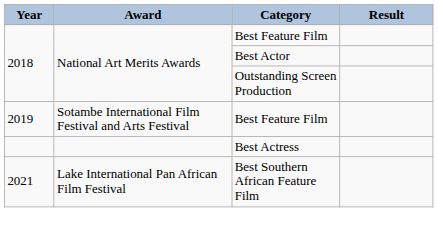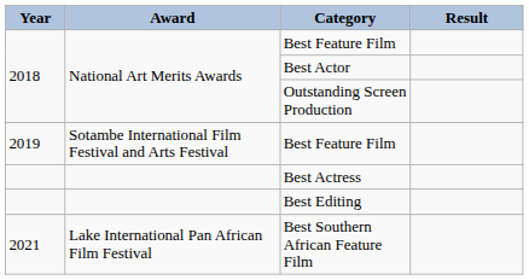+ row: Best Editing
